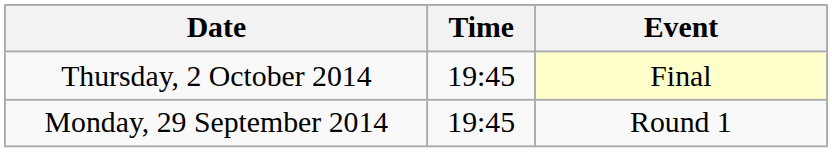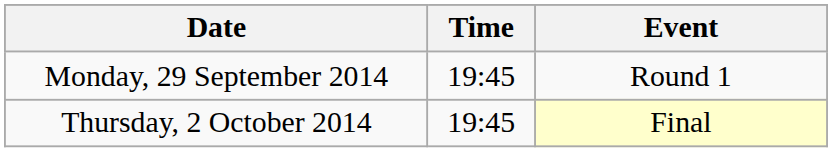rows swapped: Monday, 29 September 2014 <-> Thursday, 2 October 2014
